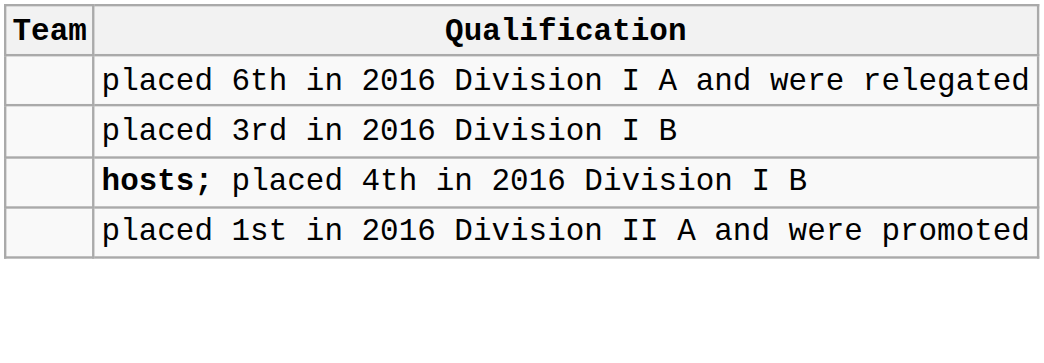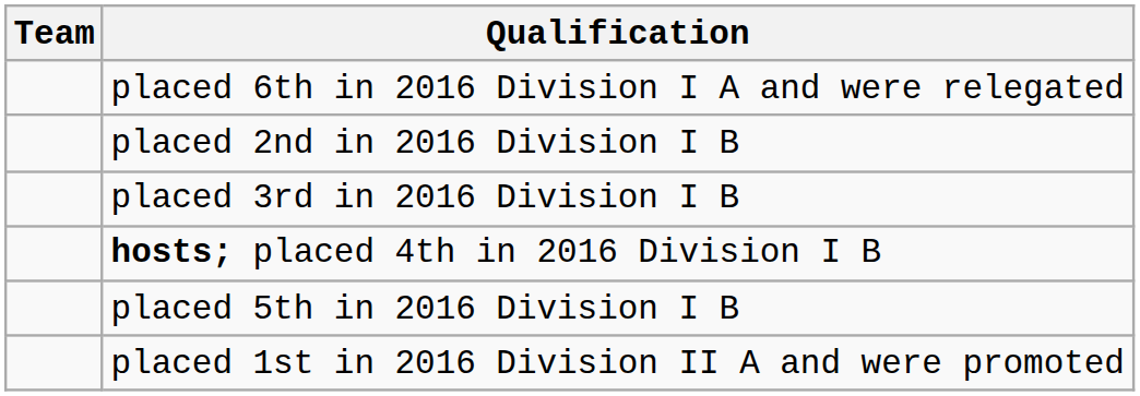+ row: placed 2nd in 2016 Division I B
+ row: placed 5th in 2016 Division I B
